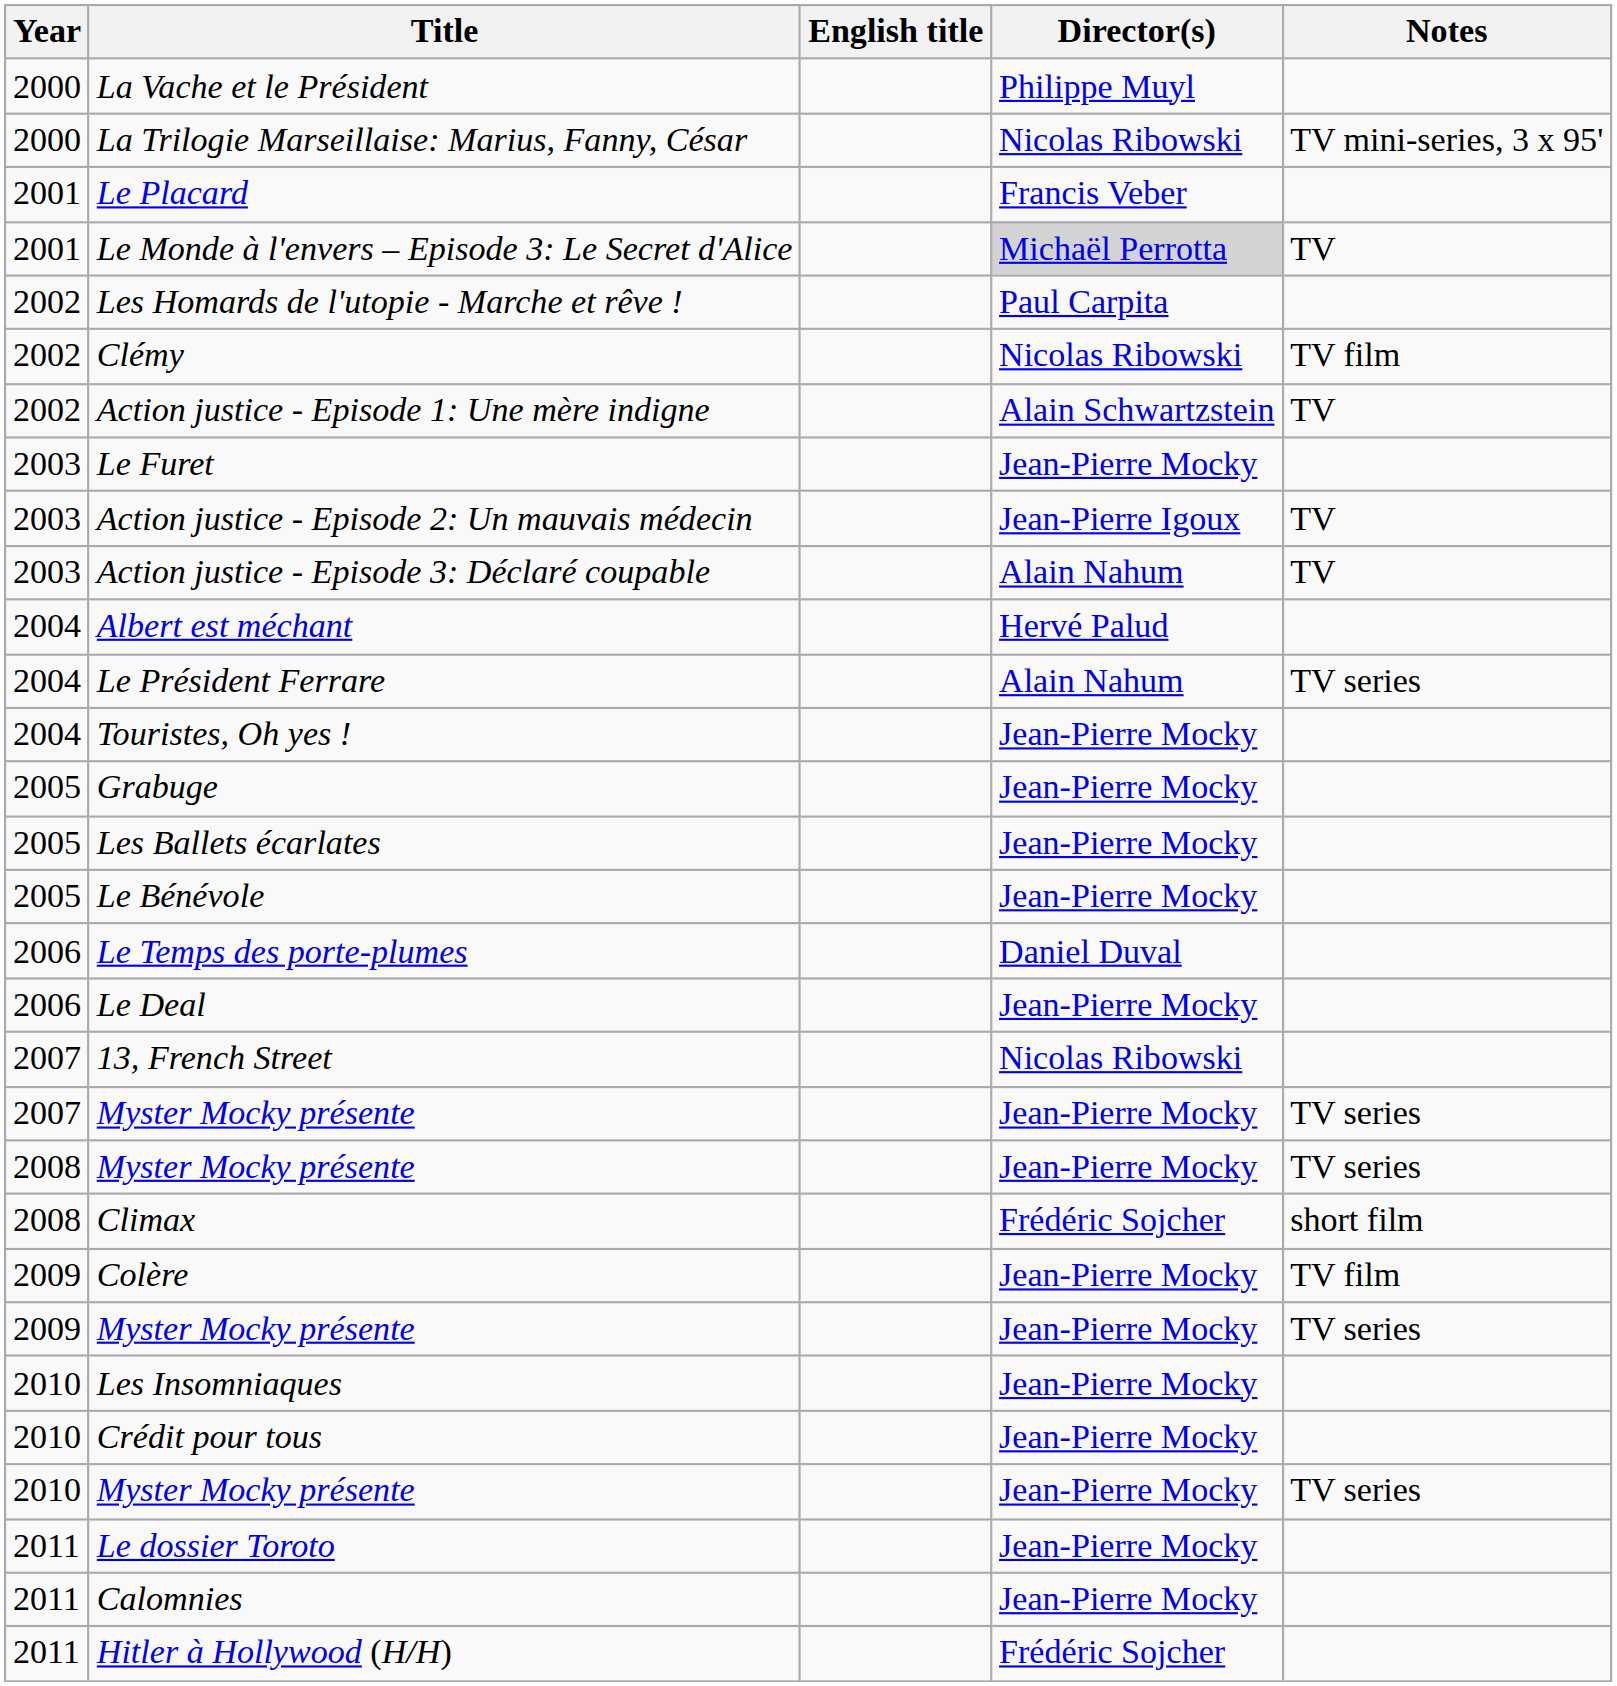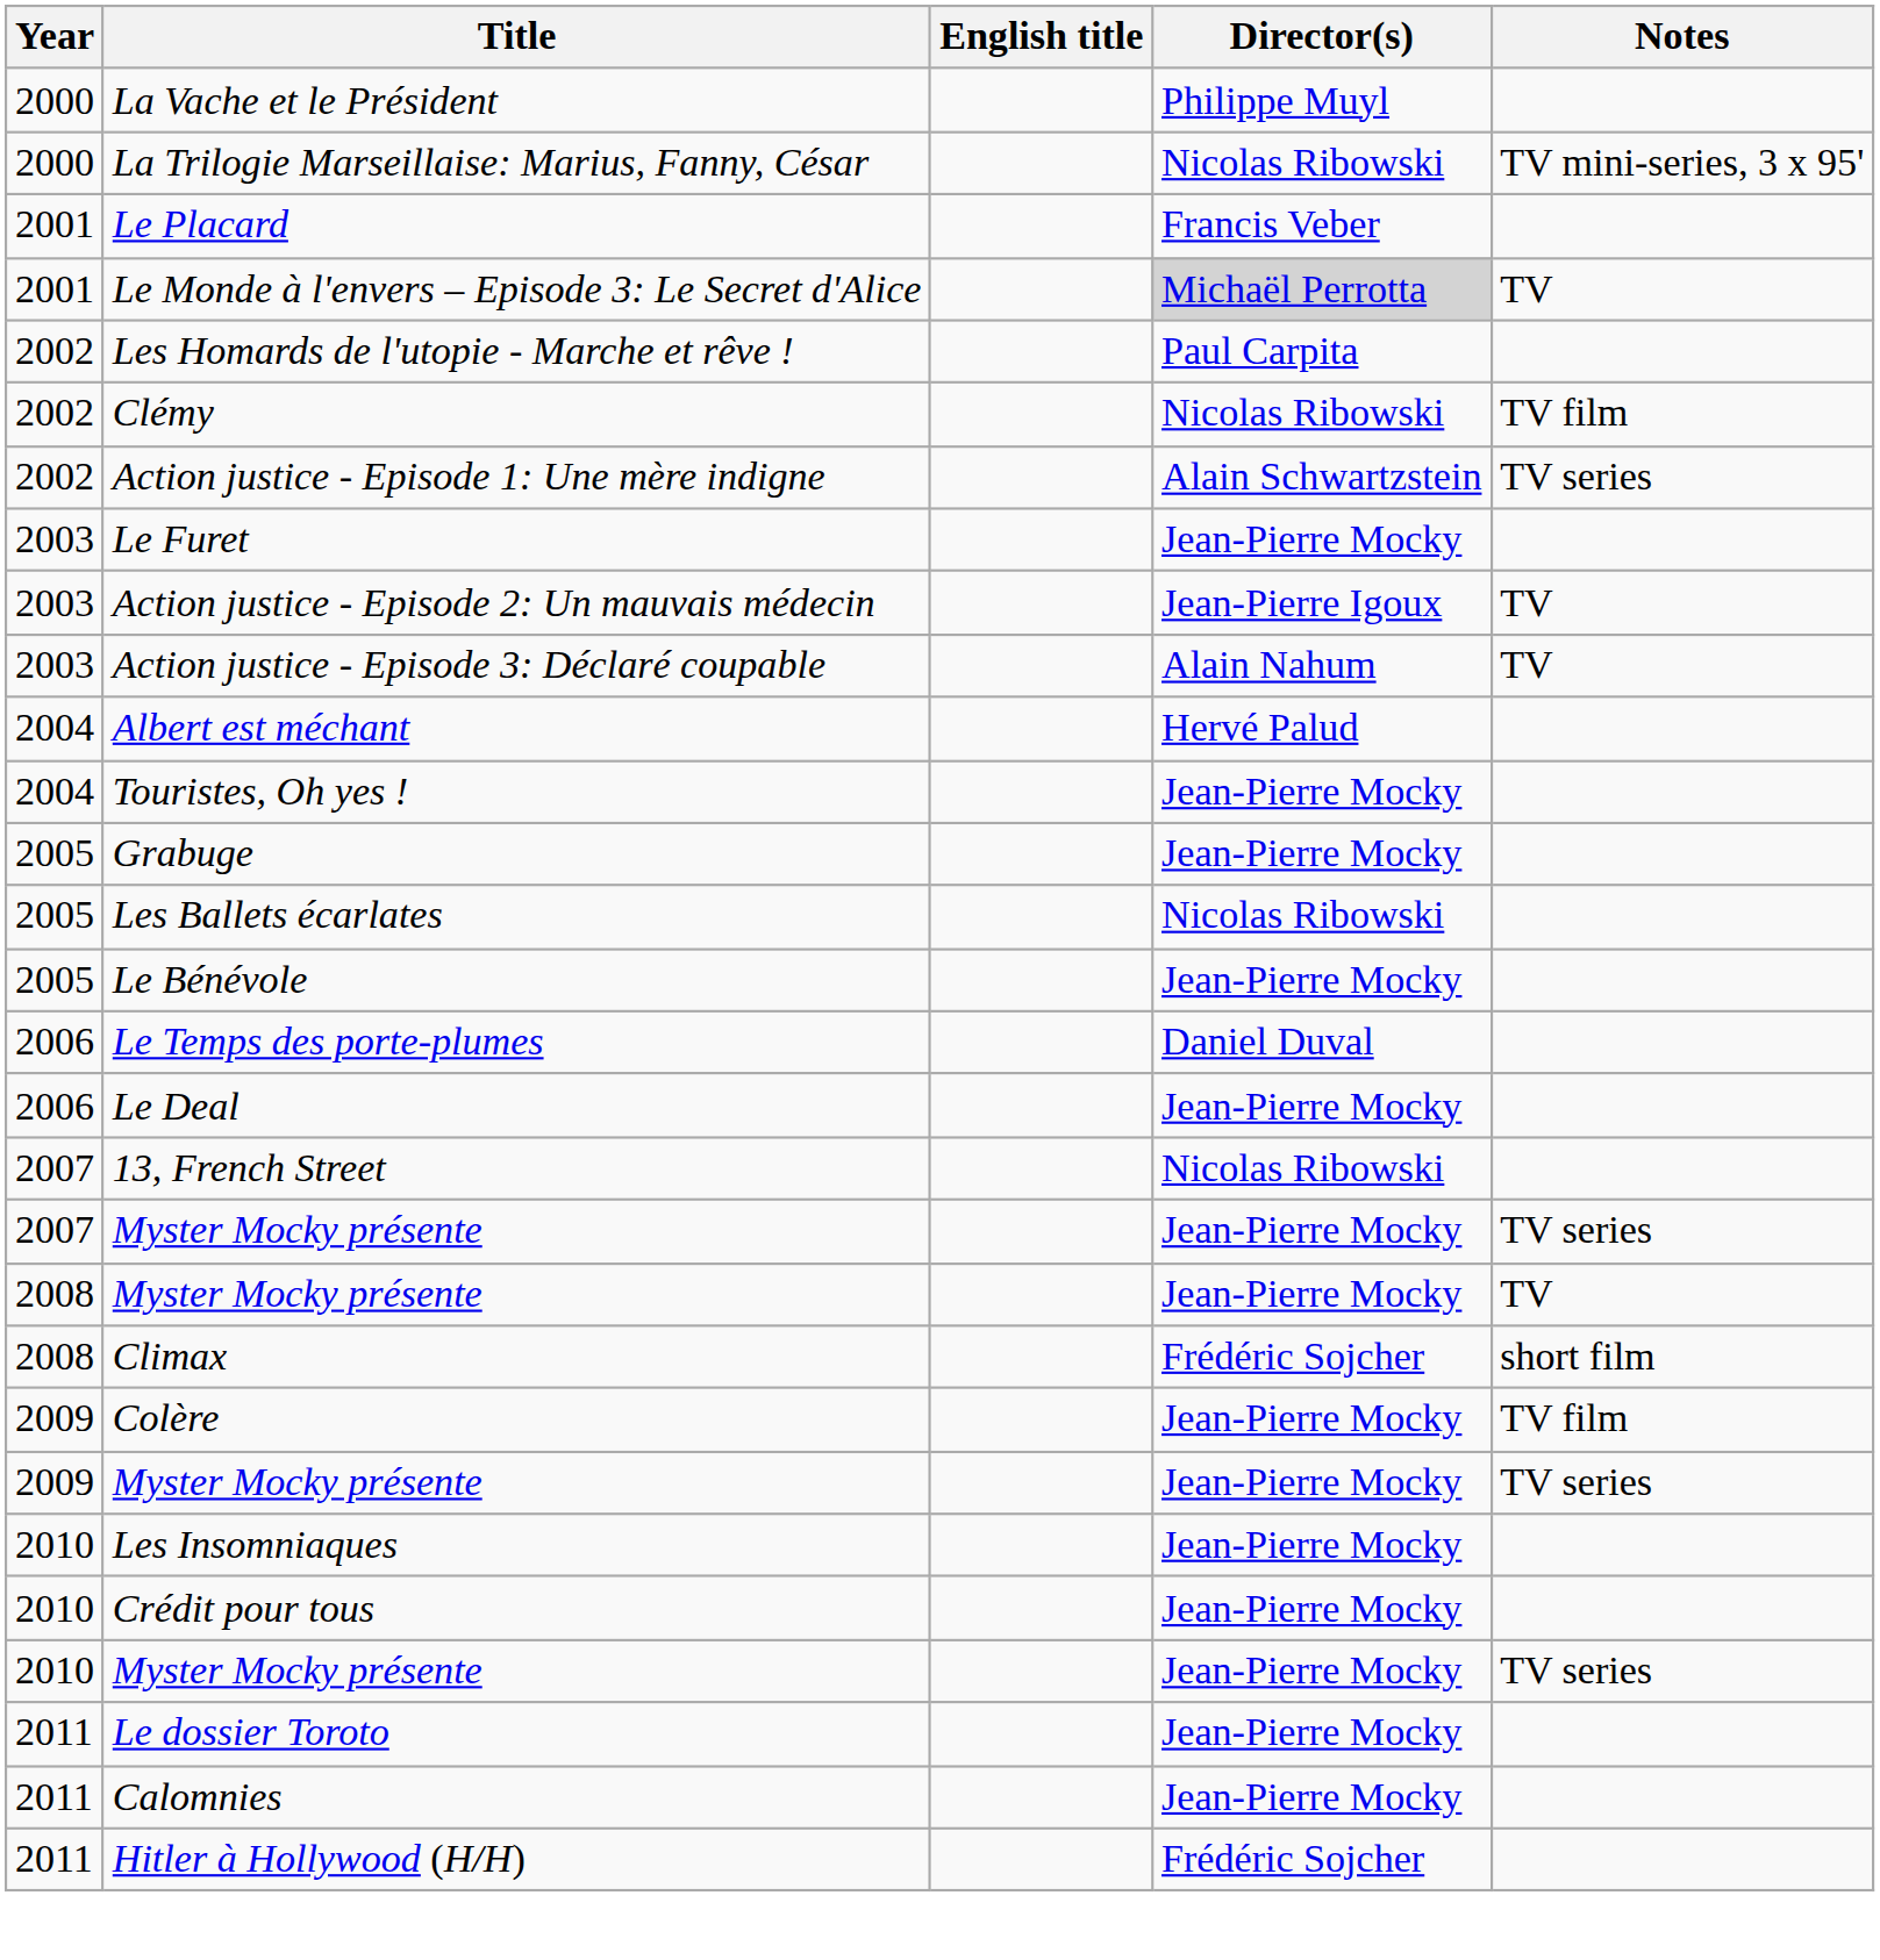Action justice - Episode 1: Une mère indigne | Notes: TV -> TV series
- row: 2004 | Le Président Ferrare | Alain Nahum | TV series
Les Ballets écarlates | Director(s): Jean-Pierre Mocky -> Nicolas Ribowski
2008 / Myster Mocky présente | Notes: TV series -> TV
